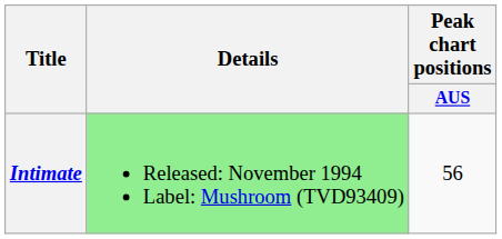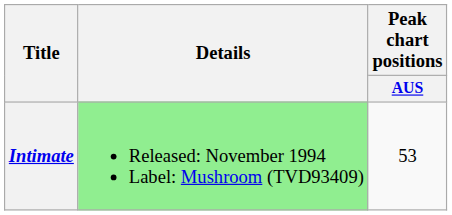Intimate | Peak chart positions / AUS: 56 -> 53
